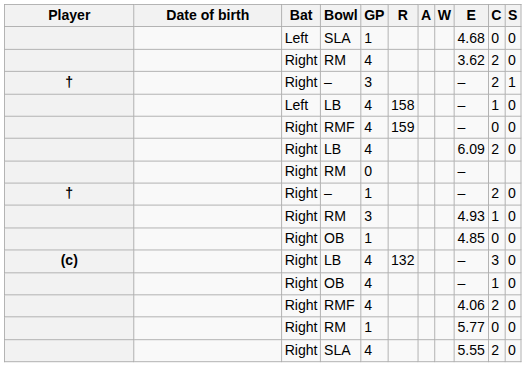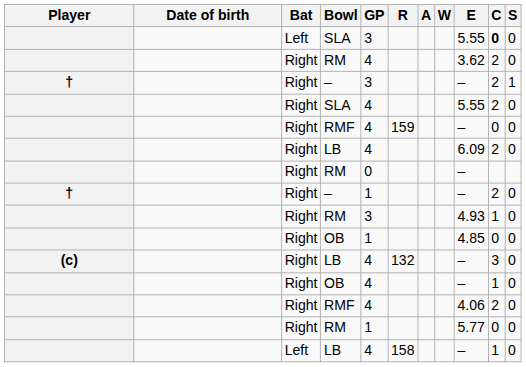Left / SLA | GP: 1 -> 3
Left / SLA | E: 4.68 -> 5.55
Left / SLA | C: normal -> bold
rows swapped: Left / LB <-> Right / SLA
